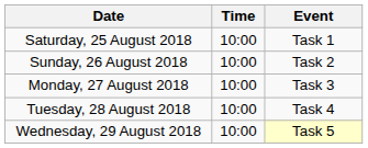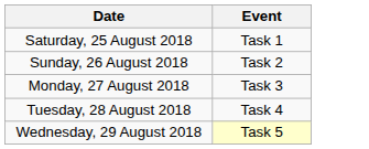- column: Time | 10:00 | 10:00 | 10:00 | 10:00 | 10:00
